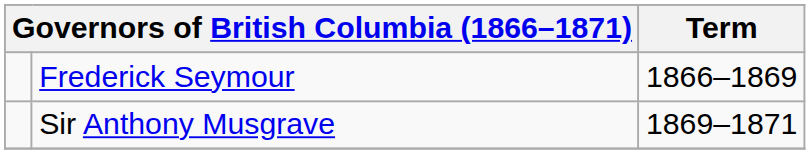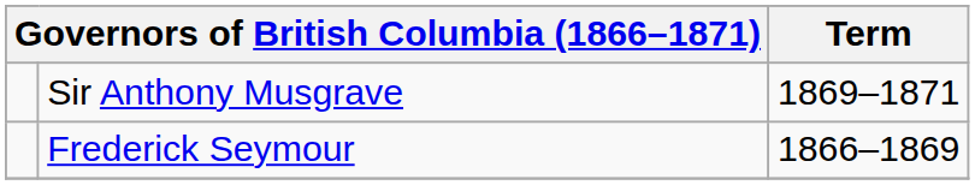rows swapped: Frederick Seymour <-> Sir Anthony Musgrave
